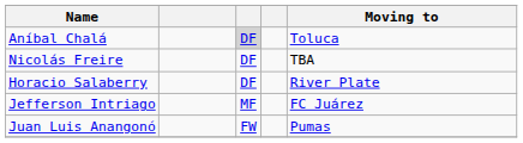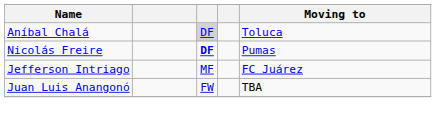Nicolás Freire | column 3: normal -> bold
Nicolás Freire | Moving to: TBA -> Pumas
- row: Horacio Salaberry | DF | River Plate
Juan Luis Anangonó | Moving to: Pumas -> TBA
